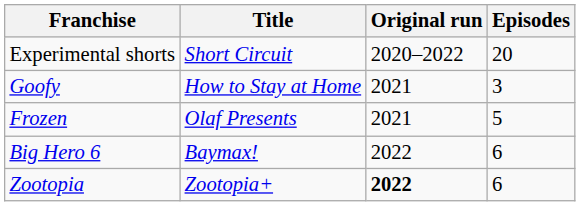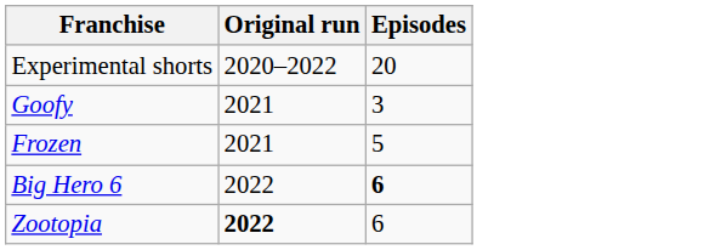- column: Title | Short Circuit | How to Stay at Home | Olaf Presents | Baymax! | Zootopia+
Big Hero 6 | Episodes: normal -> bold
